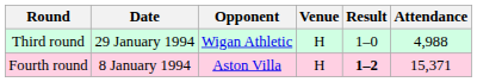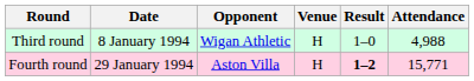Third round | Date: 29 January 1994 -> 8 January 1994
Fourth round | Date: 8 January 1994 -> 29 January 1994
Fourth round | Attendance: 15,371 -> 15,771
